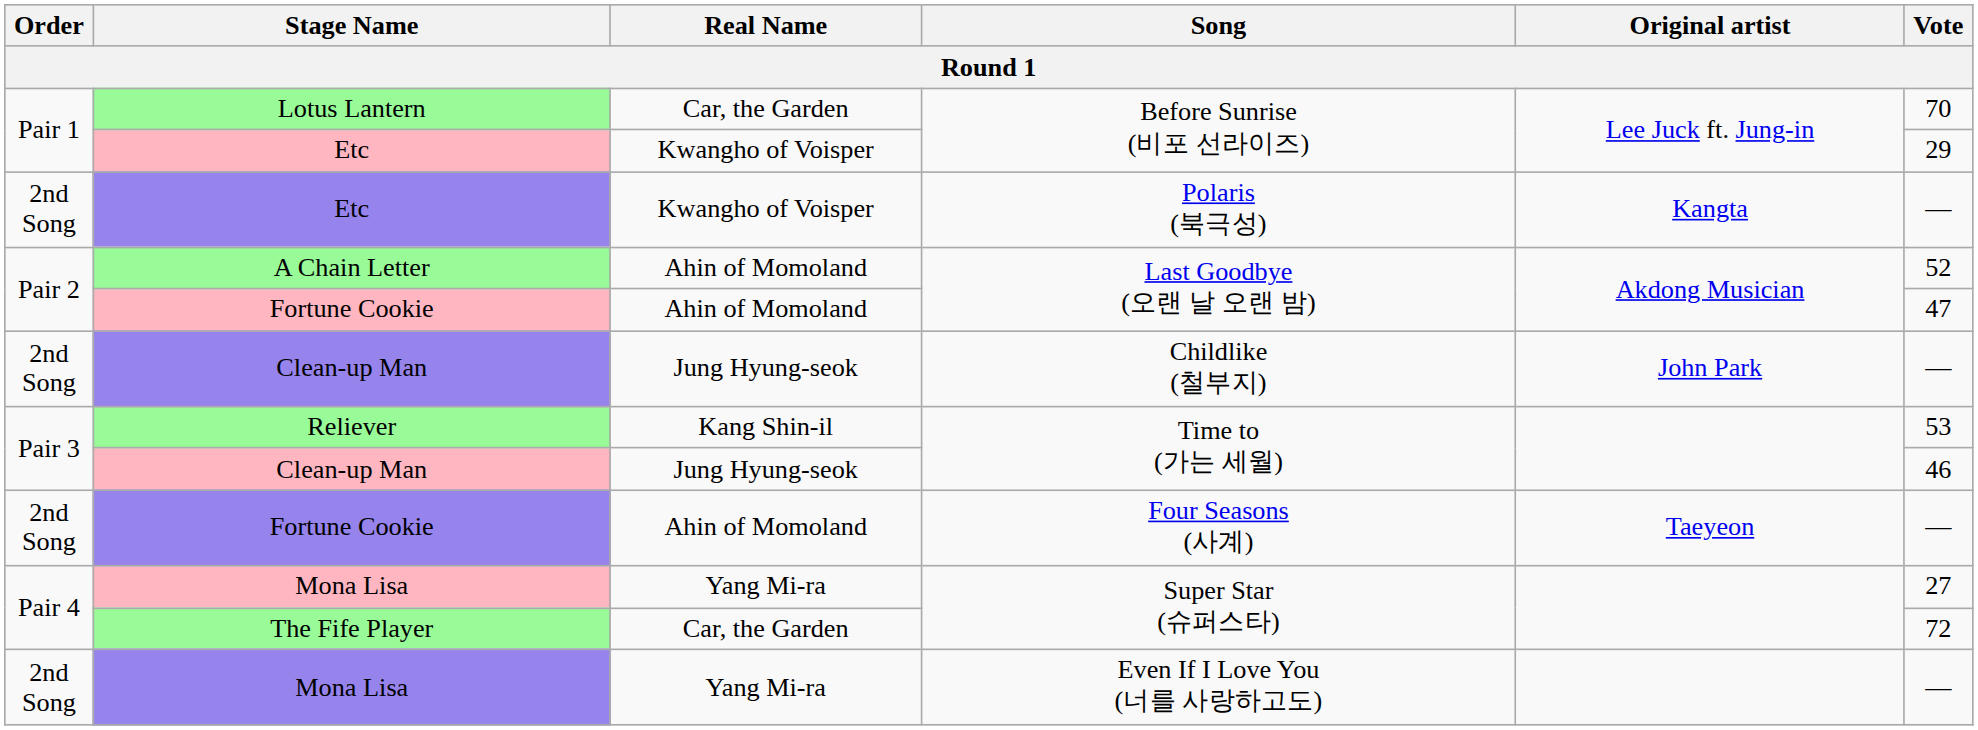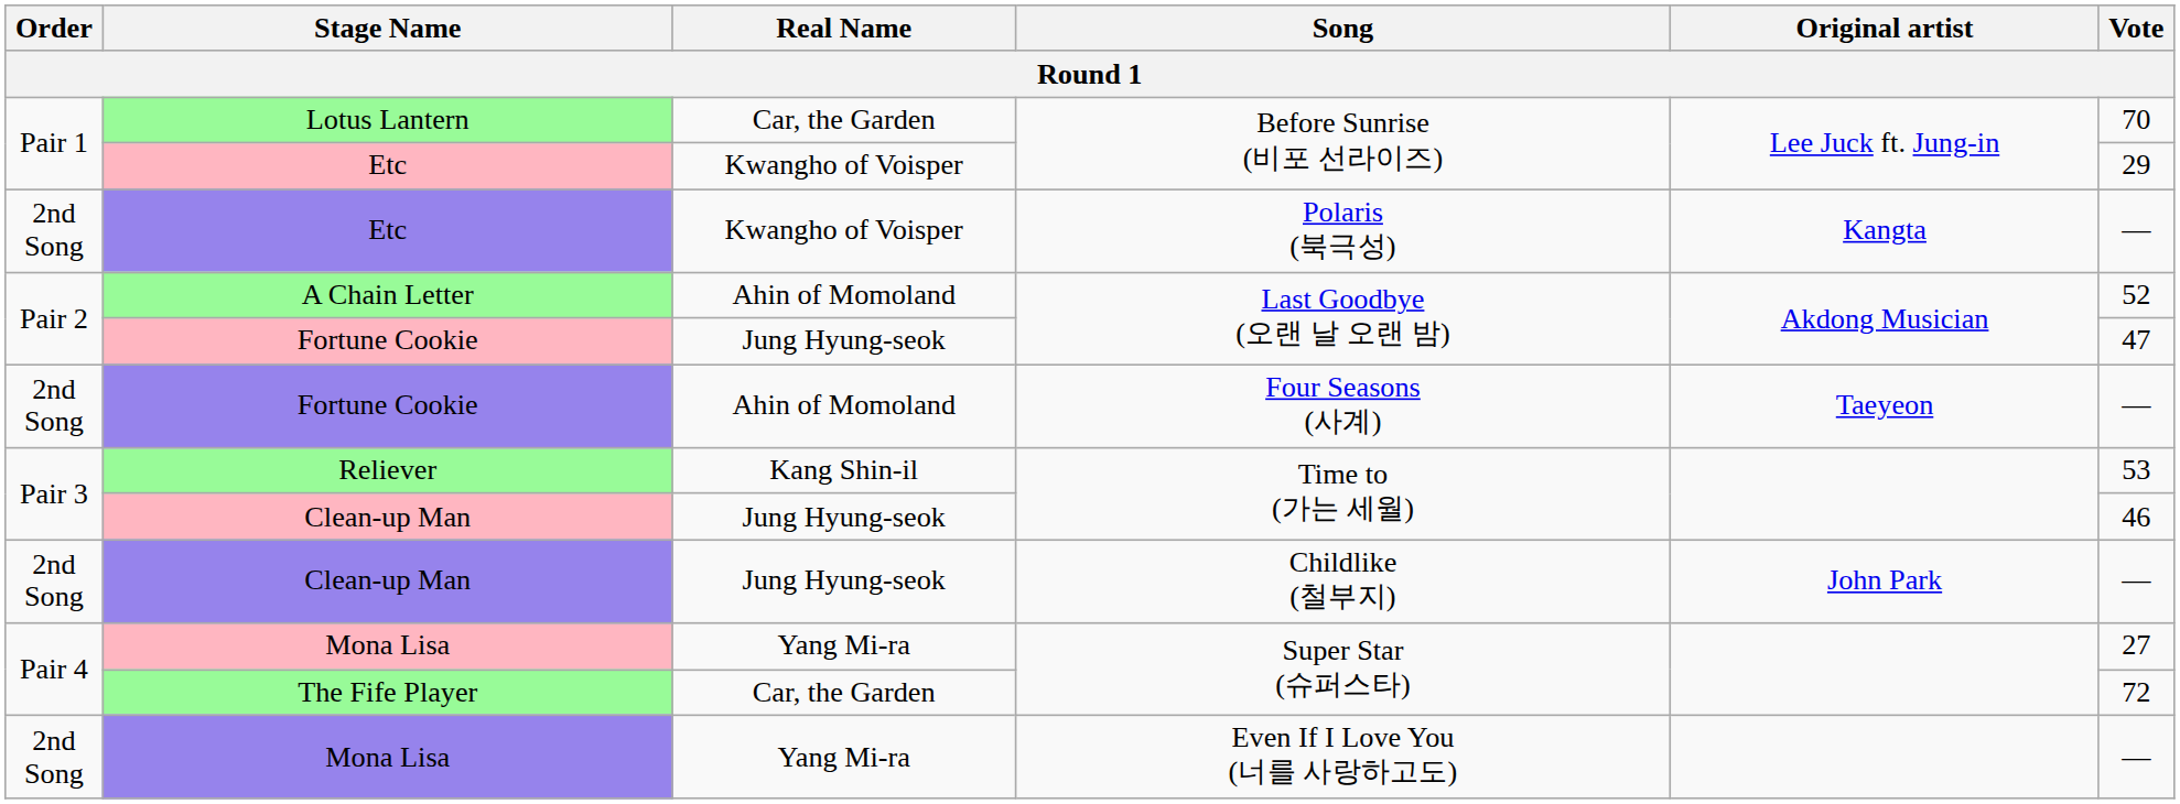Fortune Cookie / Last Goodbye (오랜 날 오랜 밤) | Real Name: Ahin of Momoland -> Jung Hyung-seok
rows swapped: Fortune Cookie / Four Seasons (사계) <-> Clean-up Man / Childlike (철부지)
